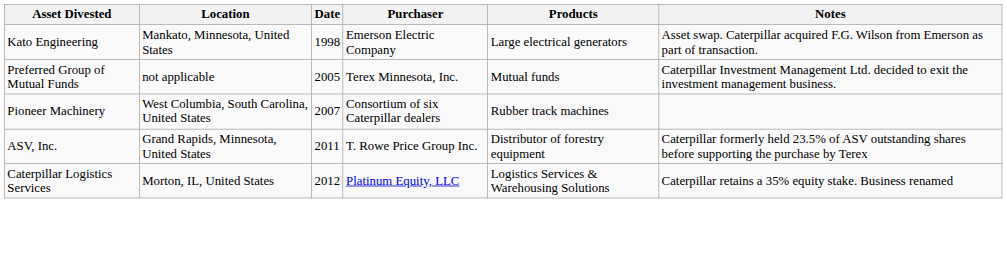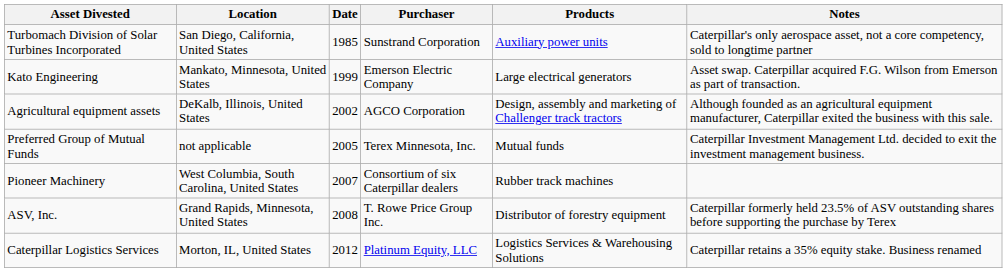+ row: Turbomach Division of Solar Turbines Incorporated | San Diego, California, United States | 1985 | Sunstrand Corporation | Auxiliary power units | Caterpillar's only aerospace asset, not a core competency, sold to longtime partner
Kato Engineering | Date: 1998 -> 1999
+ row: Agricultural equipment assets | DeKalb, Illinois, United States | 2002 | AGCO Corporation | Design, assembly and marketing of Challenger track tractors | Although founded as an agricultural equipment manufacturer, Caterpillar exited the business with this sale.
ASV, Inc. | Date: 2011 -> 2008
